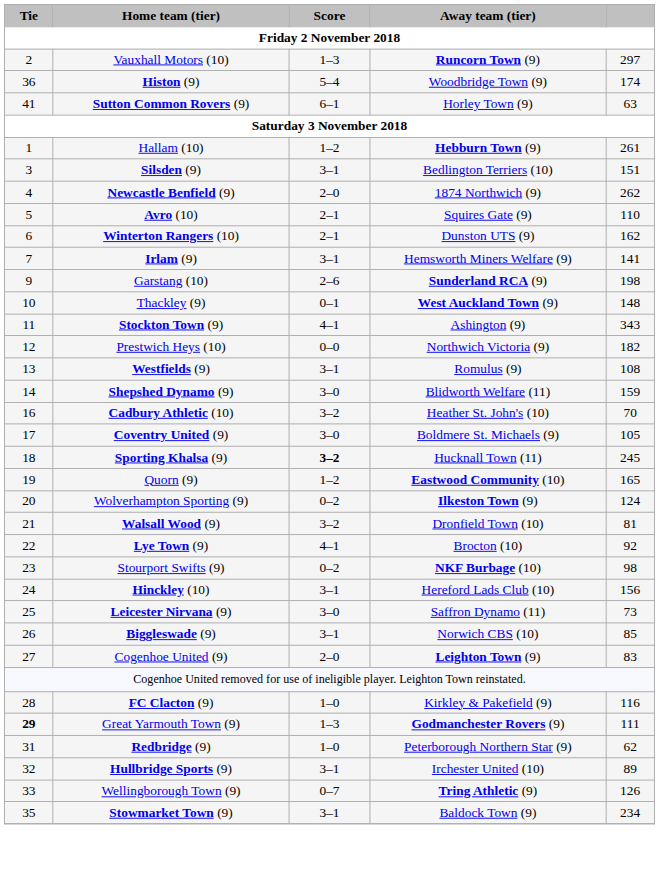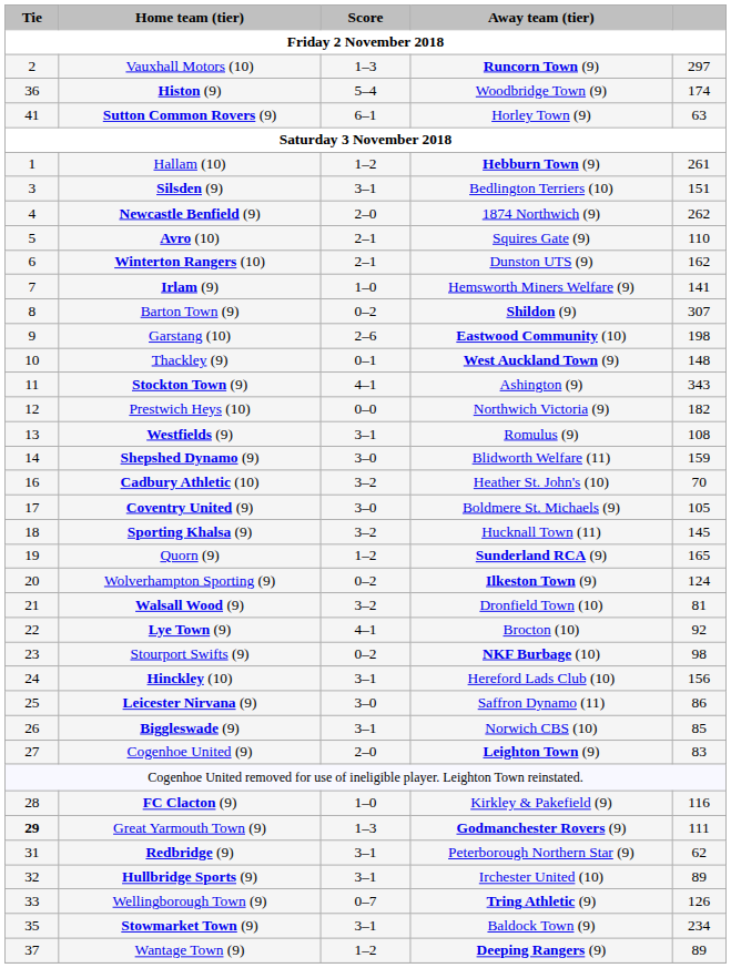Irlam (9) | Score: 3–1 -> 1–0
+ row: 8 | Barton Town (9) | 0–2 | Shildon (9) | 307
Garstang (10) | Away team (tier): Sunderland RCA (9) -> Eastwood Community (10)
Sporting Khalsa (9) | Score: bold -> normal
Sporting Khalsa (9) | column 5: 245 -> 145
Quorn (9) | Away team (tier): Eastwood Community (10) -> Sunderland RCA (9)
Leicester Nirvana (9) | column 5: 73 -> 86
Redbridge (9) | Score: 1–0 -> 3–1
+ row: 37 | Wantage Town (9) | 1–2 | Deeping Rangers (9) | 89
